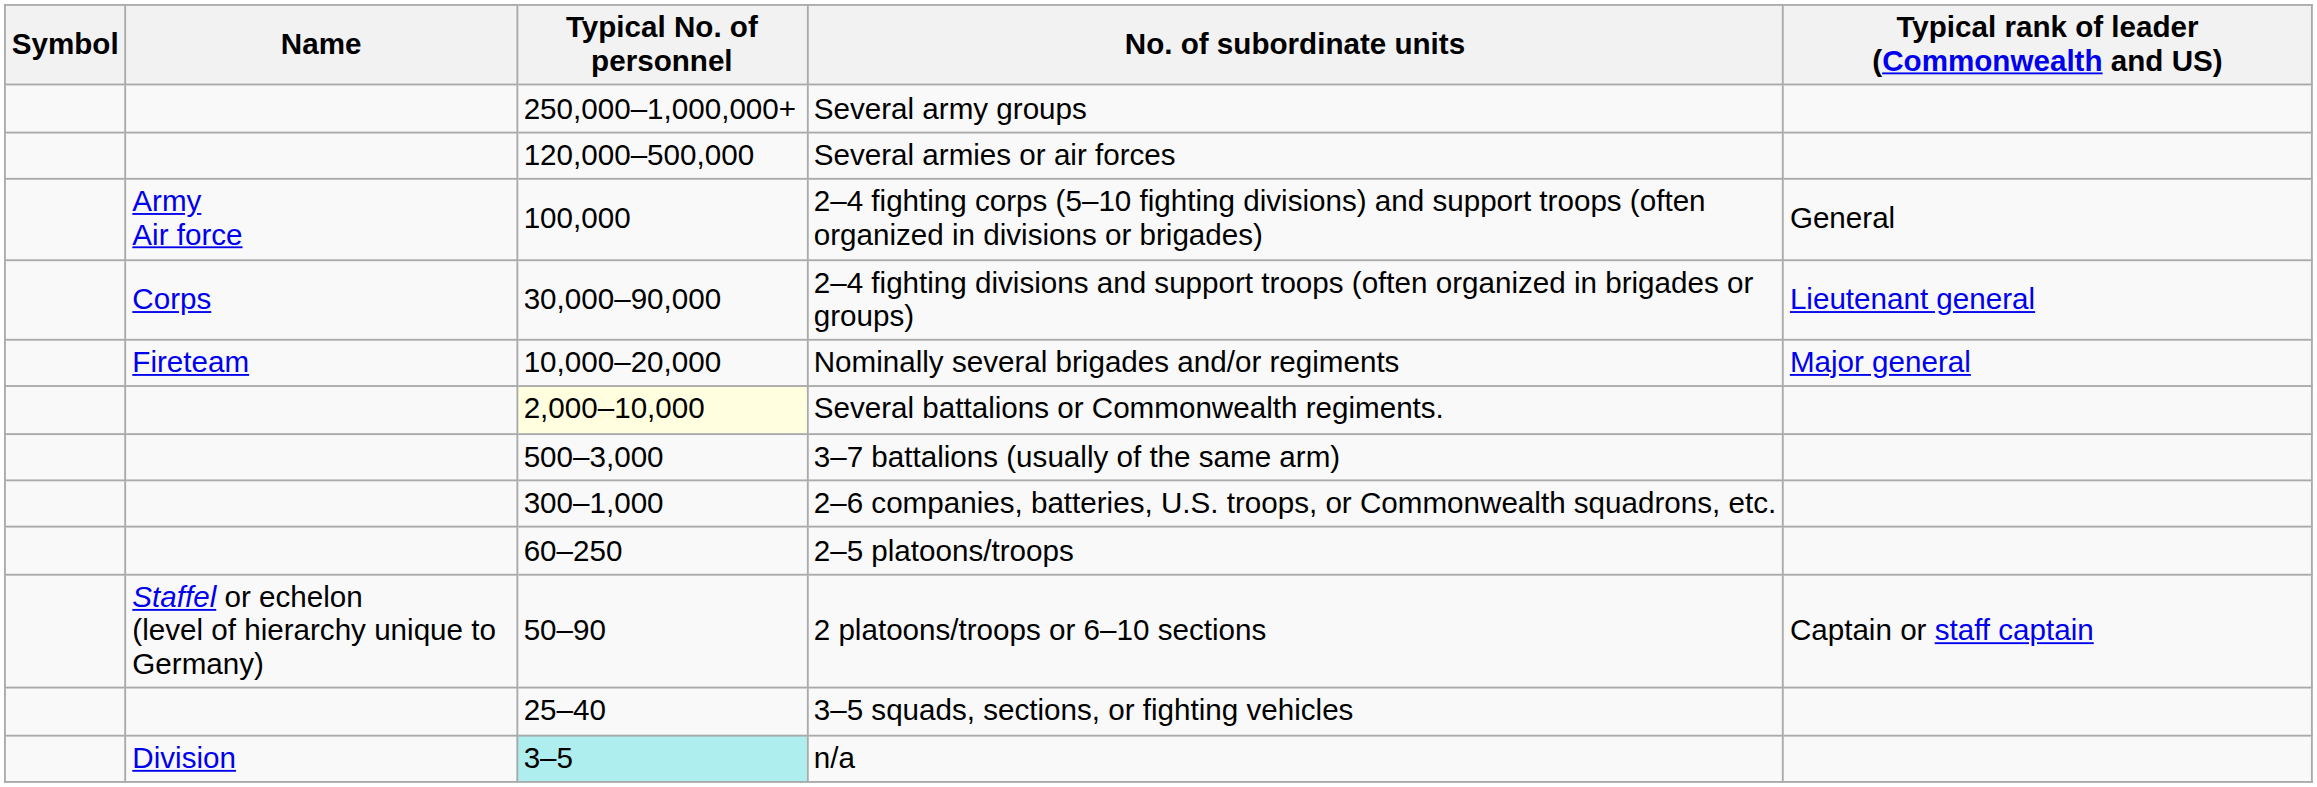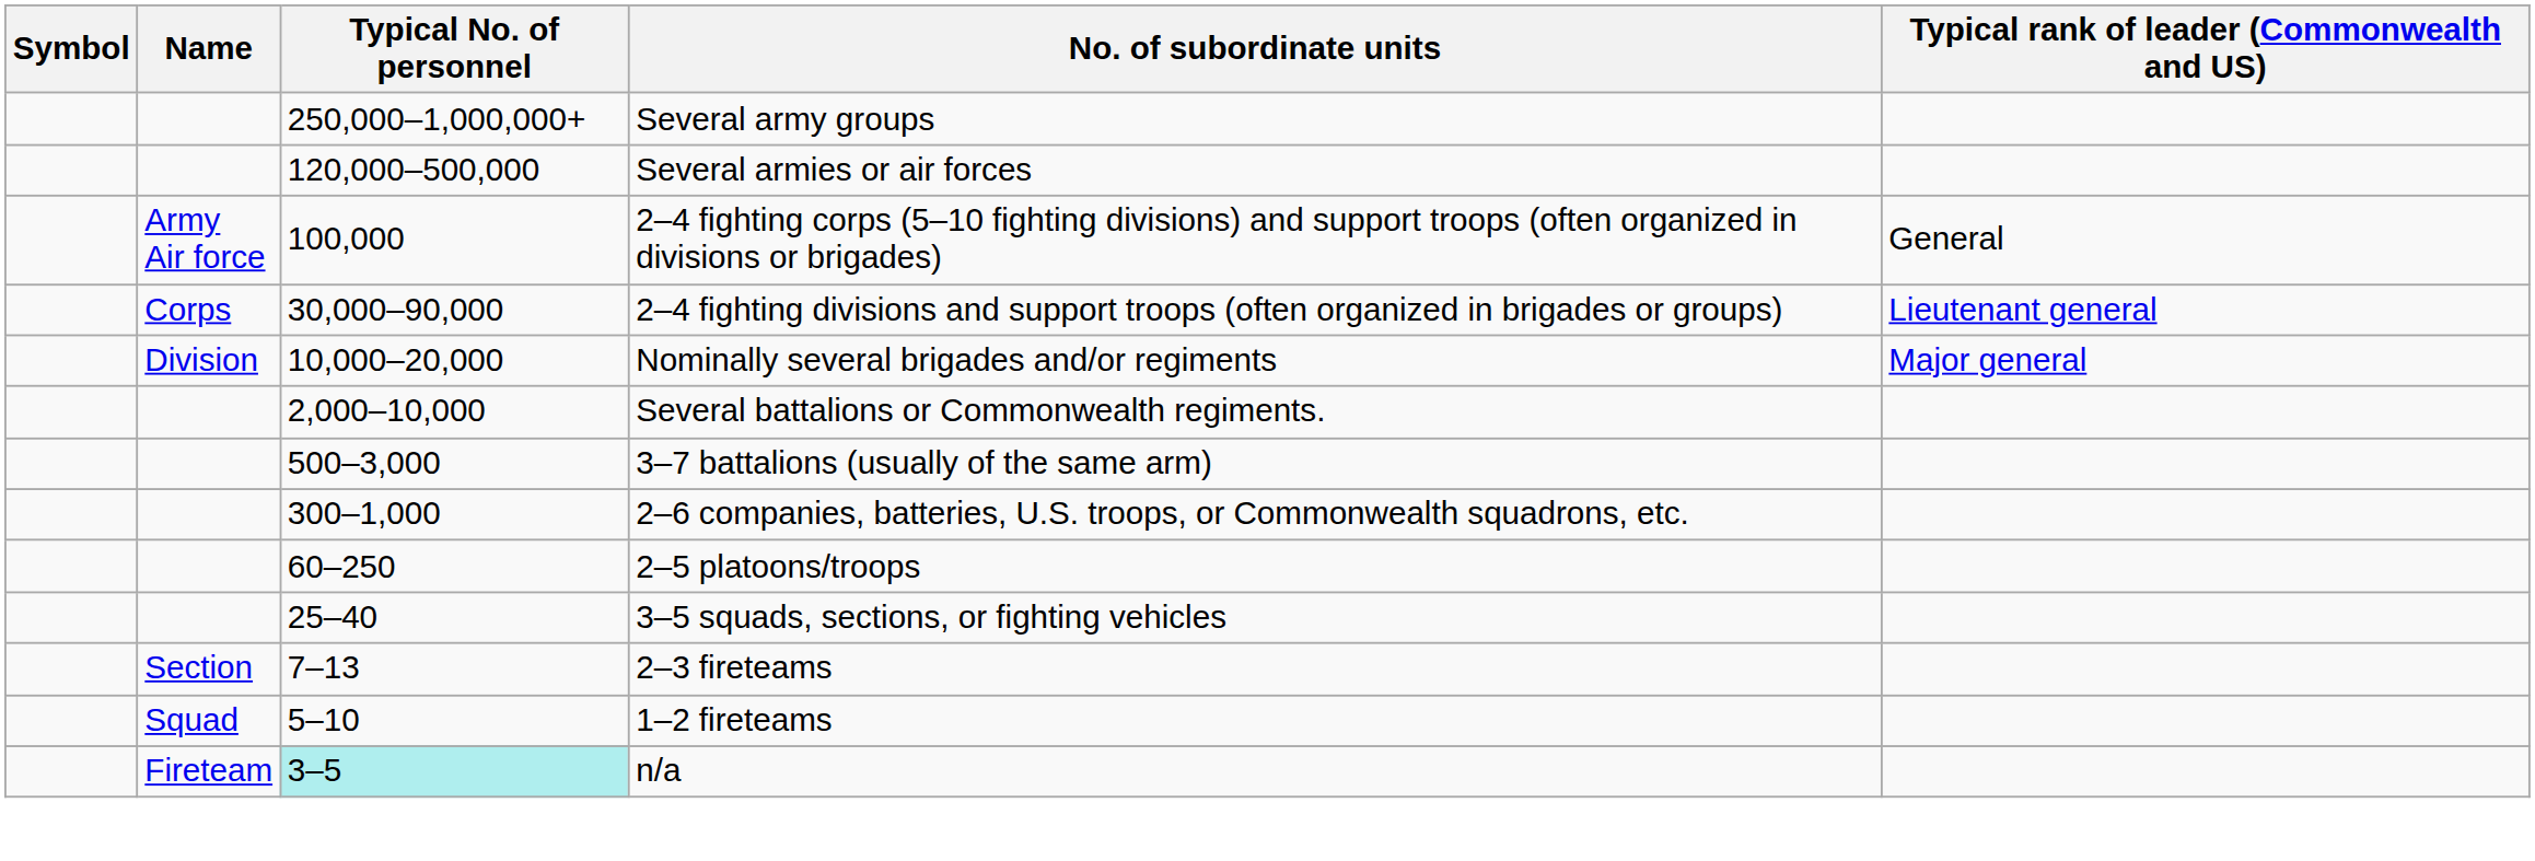Nominally several brigades and/or regiments | Name: Fireteam -> Division
Several battalions or Commonwealth regiments. | Typical No. of personnel: lightyellow background -> no background
- row: Staffel or echelon (level of hierarchy unique to Germany) | 50–90 | 2 platoons/troops or 6–10 sections | Captain or staff captain
+ row: Section | 7–13 | 2–3 fireteams
+ row: Squad | 5–10 | 1–2 fireteams
n/a | Name: Division -> Fireteam
